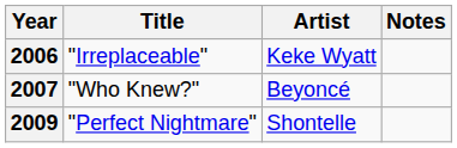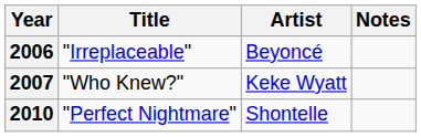"Irreplaceable" | Artist: Keke Wyatt -> Beyoncé
"Who Knew?" | Artist: Beyoncé -> Keke Wyatt
"Perfect Nightmare" | Year: 2009 -> 2010
